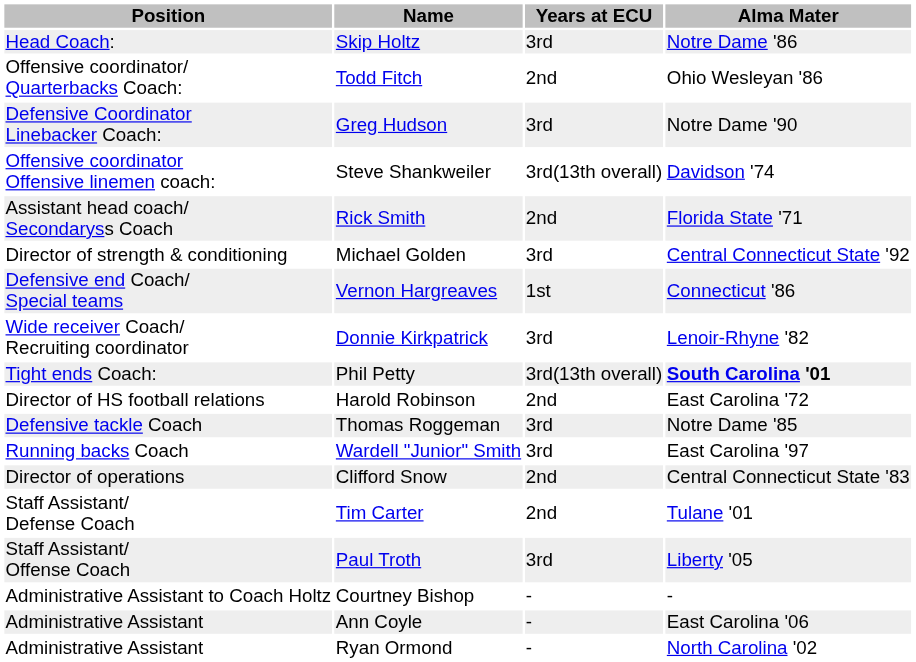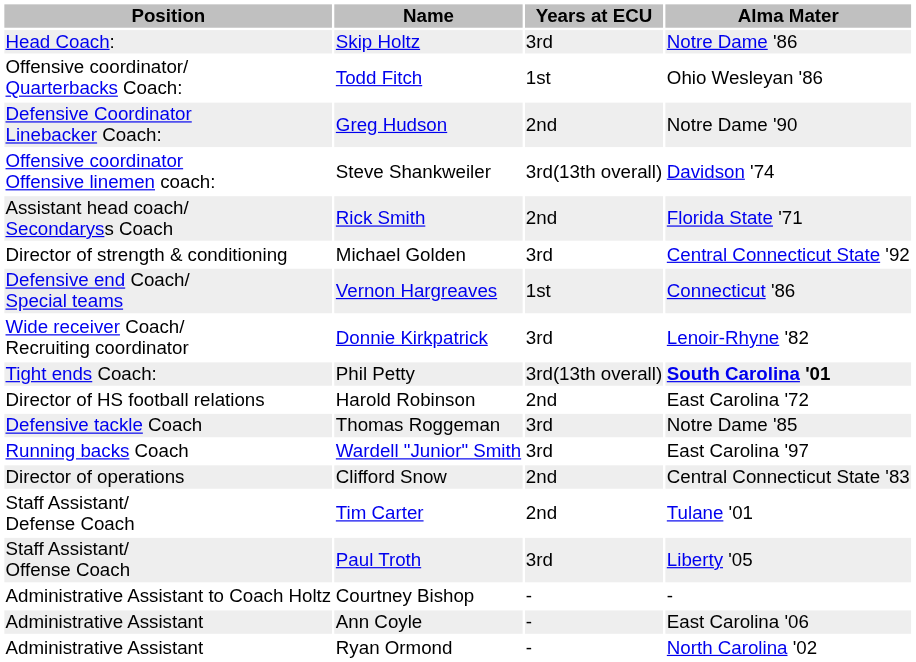Todd Fitch | Years at ECU: 2nd -> 1st
Greg Hudson | Years at ECU: 3rd -> 2nd
